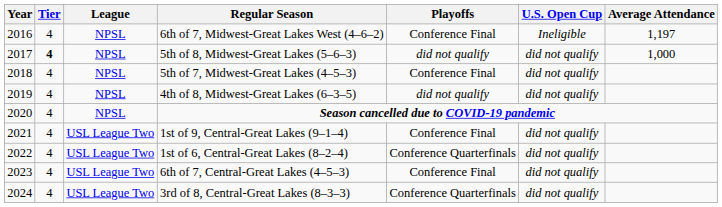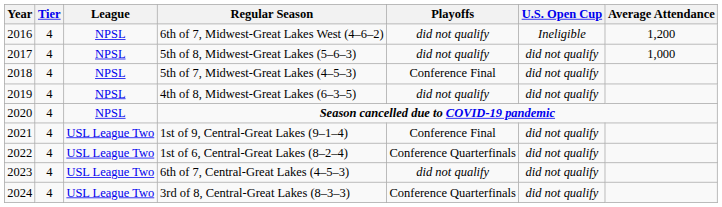6th of 7, Midwest-Great Lakes West (4–6–2) | Playoffs: Conference Final -> did not qualify
6th of 7, Midwest-Great Lakes West (4–6–2) | Average Attendance: 1,197 -> 1,200
5th of 8, Midwest-Great Lakes (5–6–3) | Tier: bold -> normal
6th of 7, Central-Great Lakes (4–5–3) | Playoffs: Conference Final -> did not qualify
